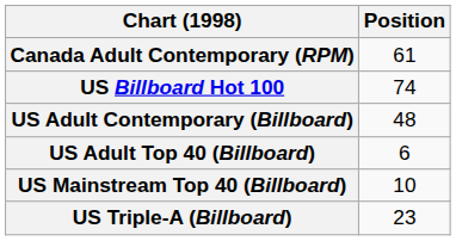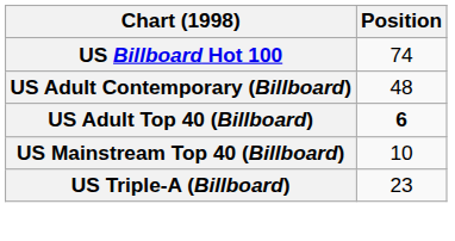- row: Canada Adult Contemporary (RPM) | 61
US Adult Top 40 (Billboard) | Position: normal -> bold
